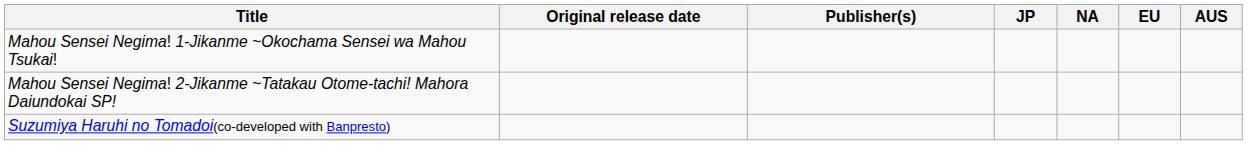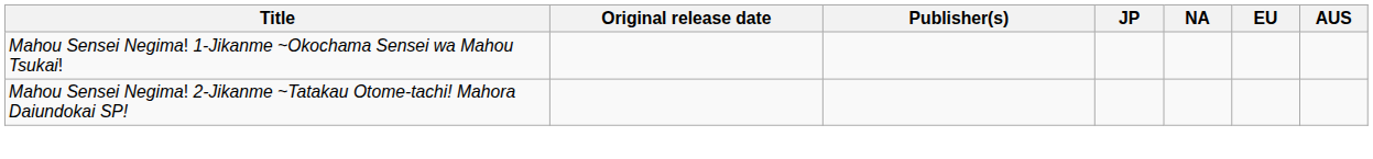- row: Suzumiya Haruhi no Tomadoi(co-developed with Banpresto)
